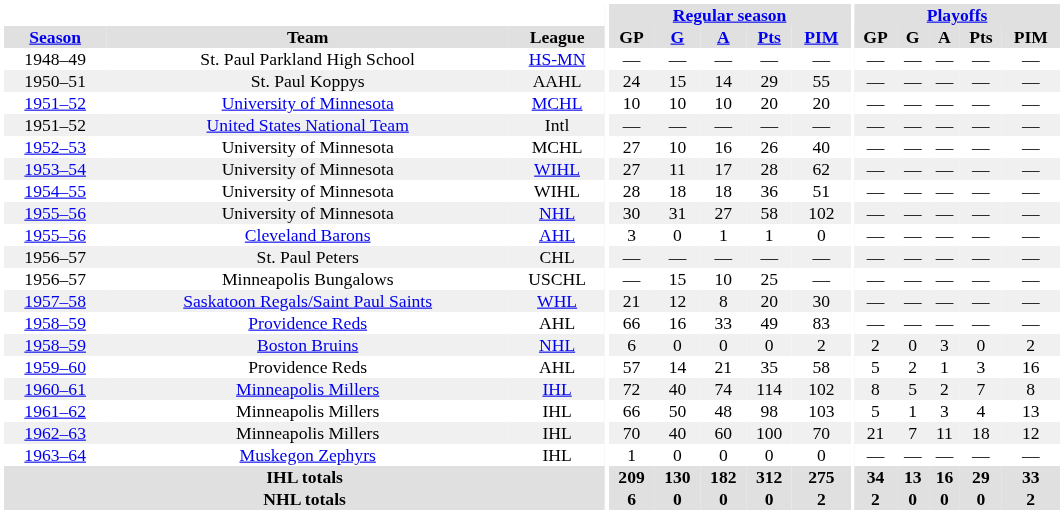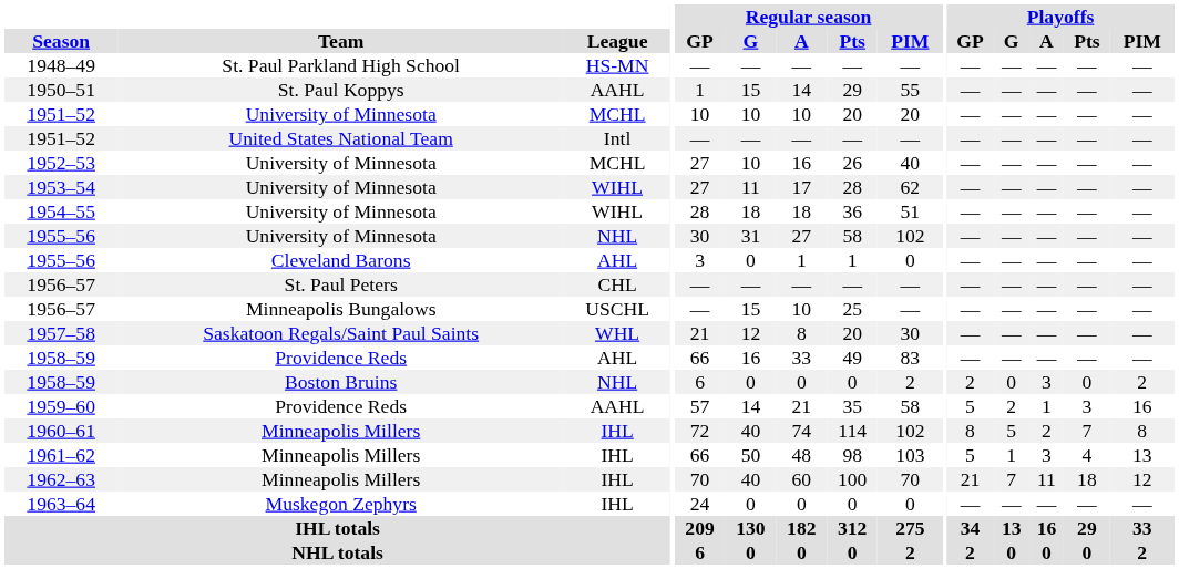1950–51 | Regular season / GP: 24 -> 1
1959–60 | League: AHL -> AAHL
1963–64 | Regular season / GP: 1 -> 24
